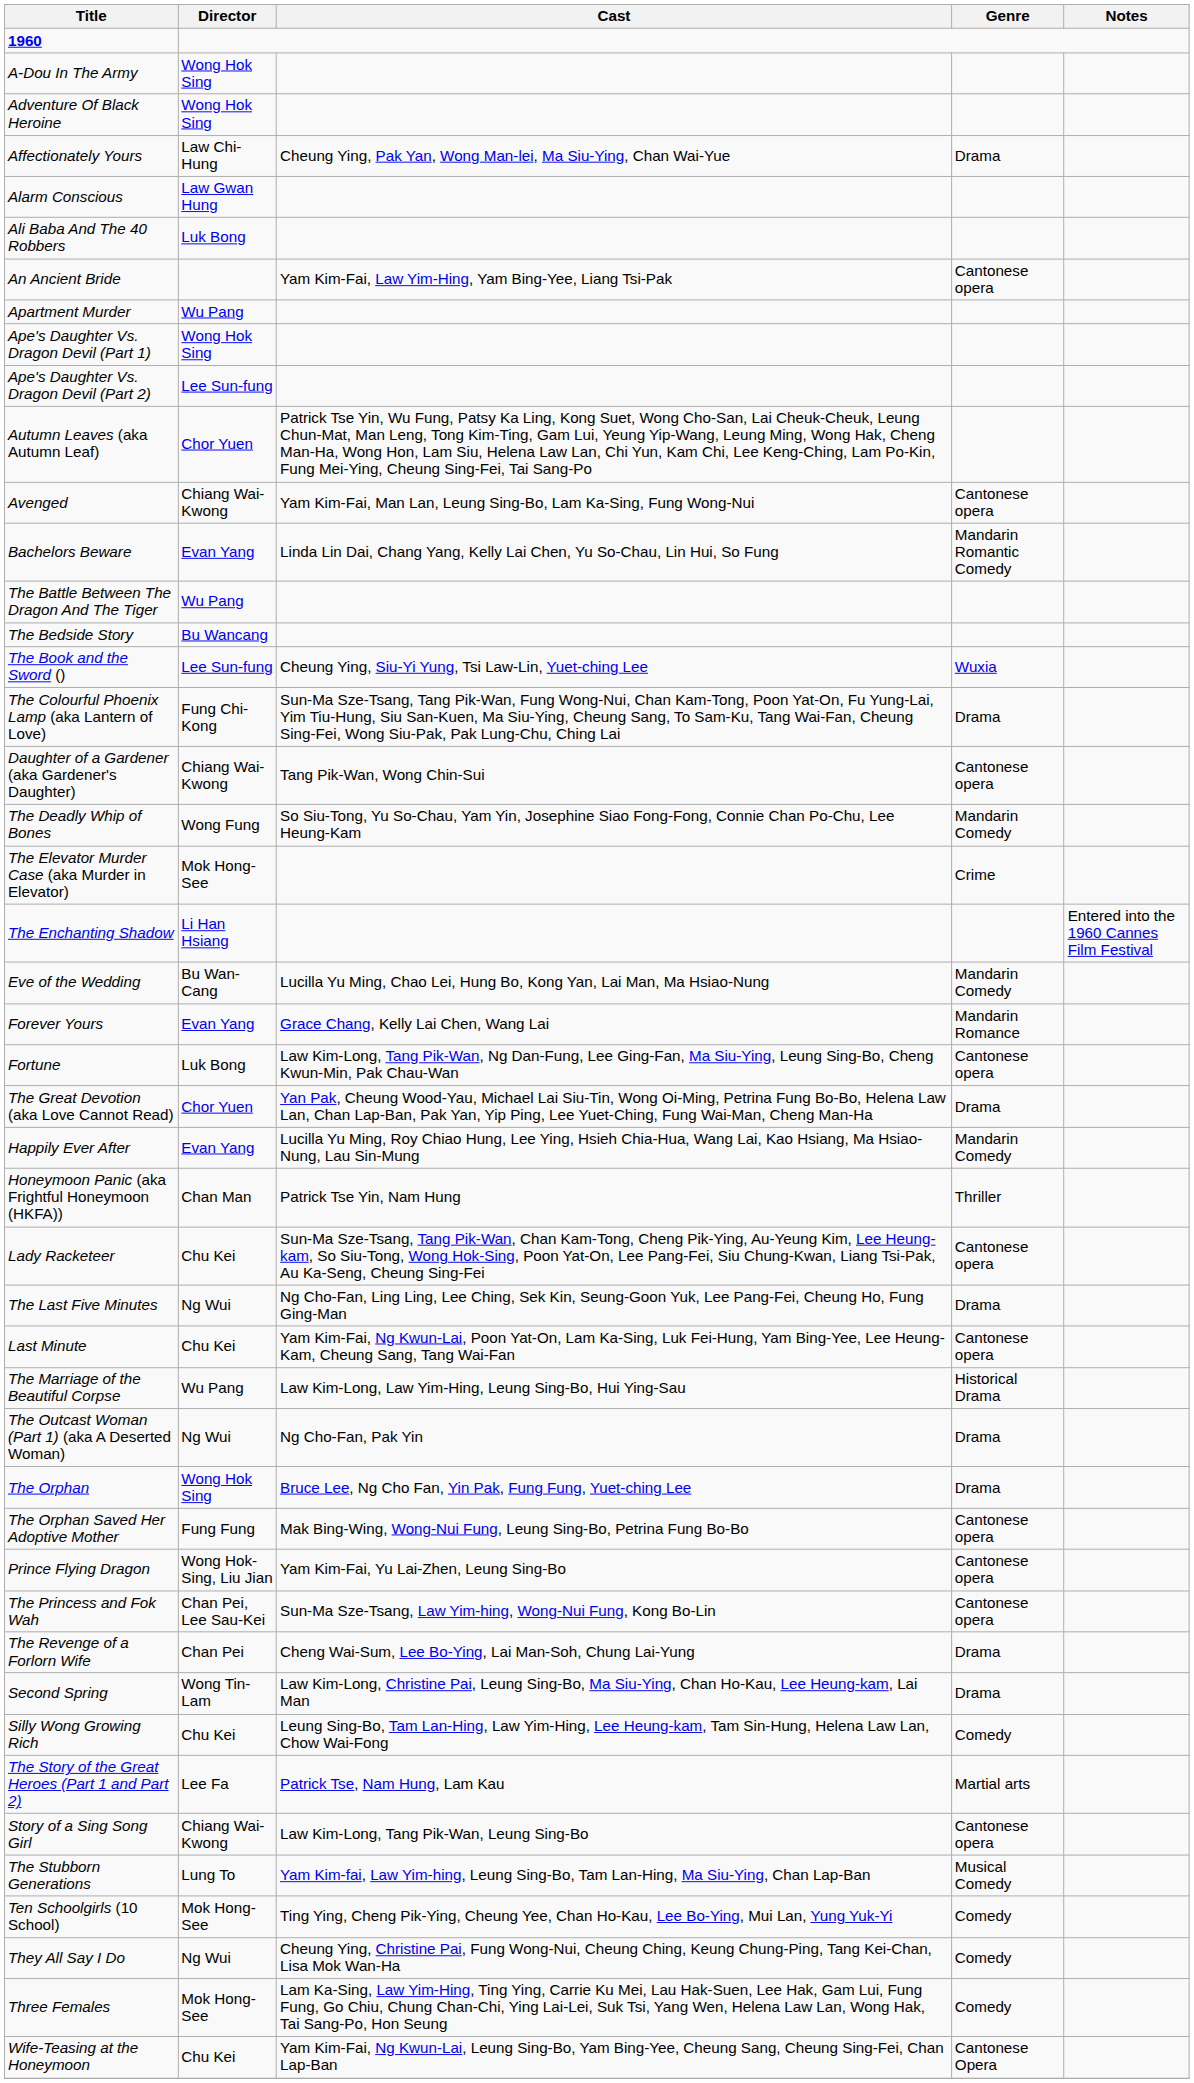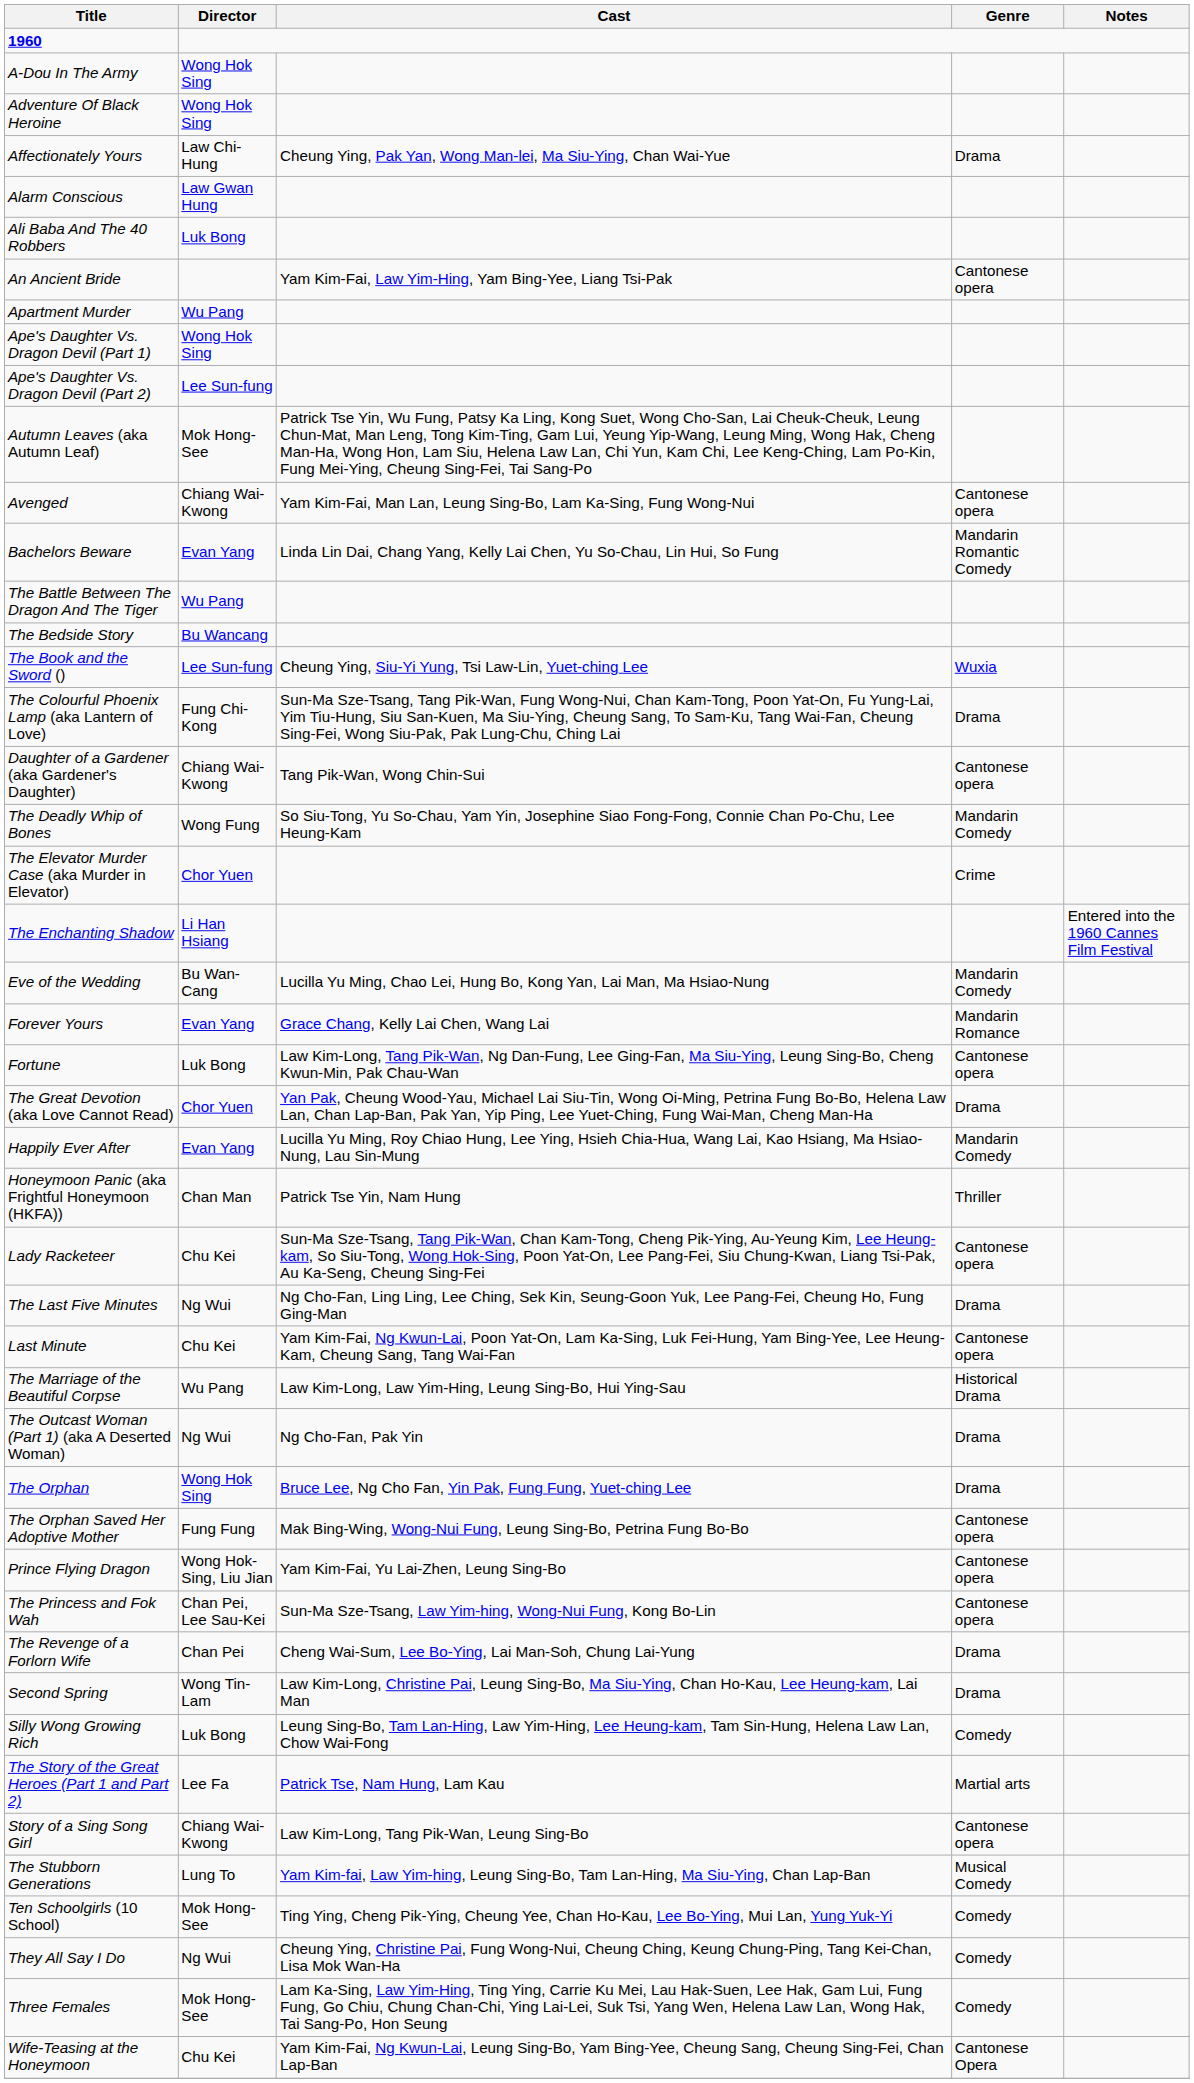Autumn Leaves (aka Autumn Leaf) | Director: Chor Yuen -> Mok Hong-See
The Elevator Murder Case (aka Murder in Elevator) | Director: Mok Hong-See -> Chor Yuen
Silly Wong Growing Rich | Director: Chu Kei -> Luk Bong
